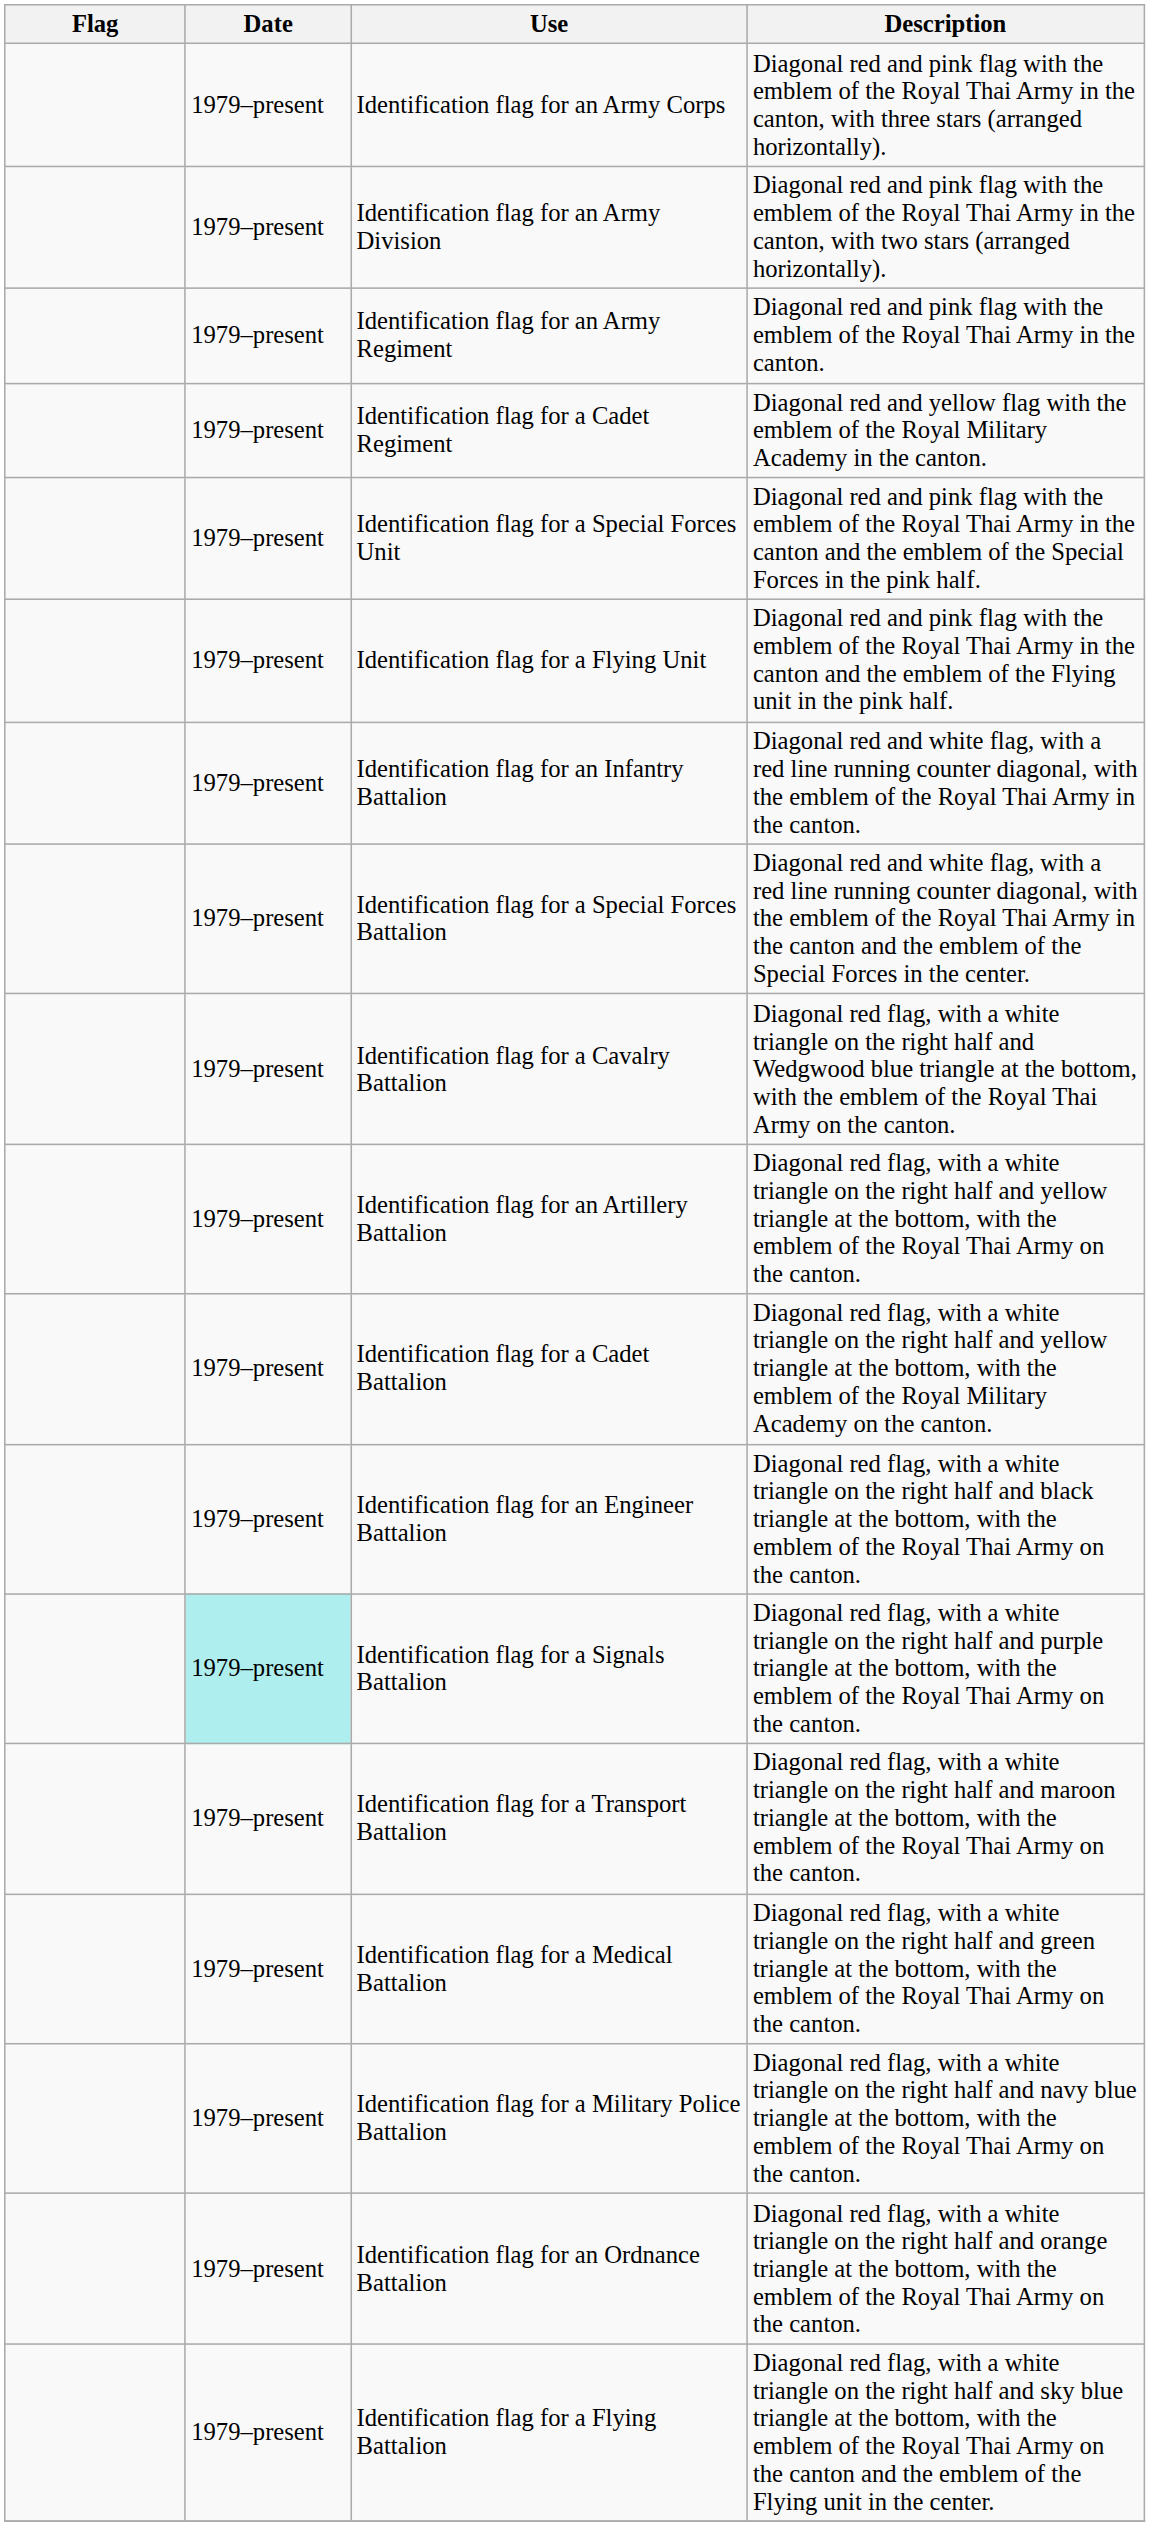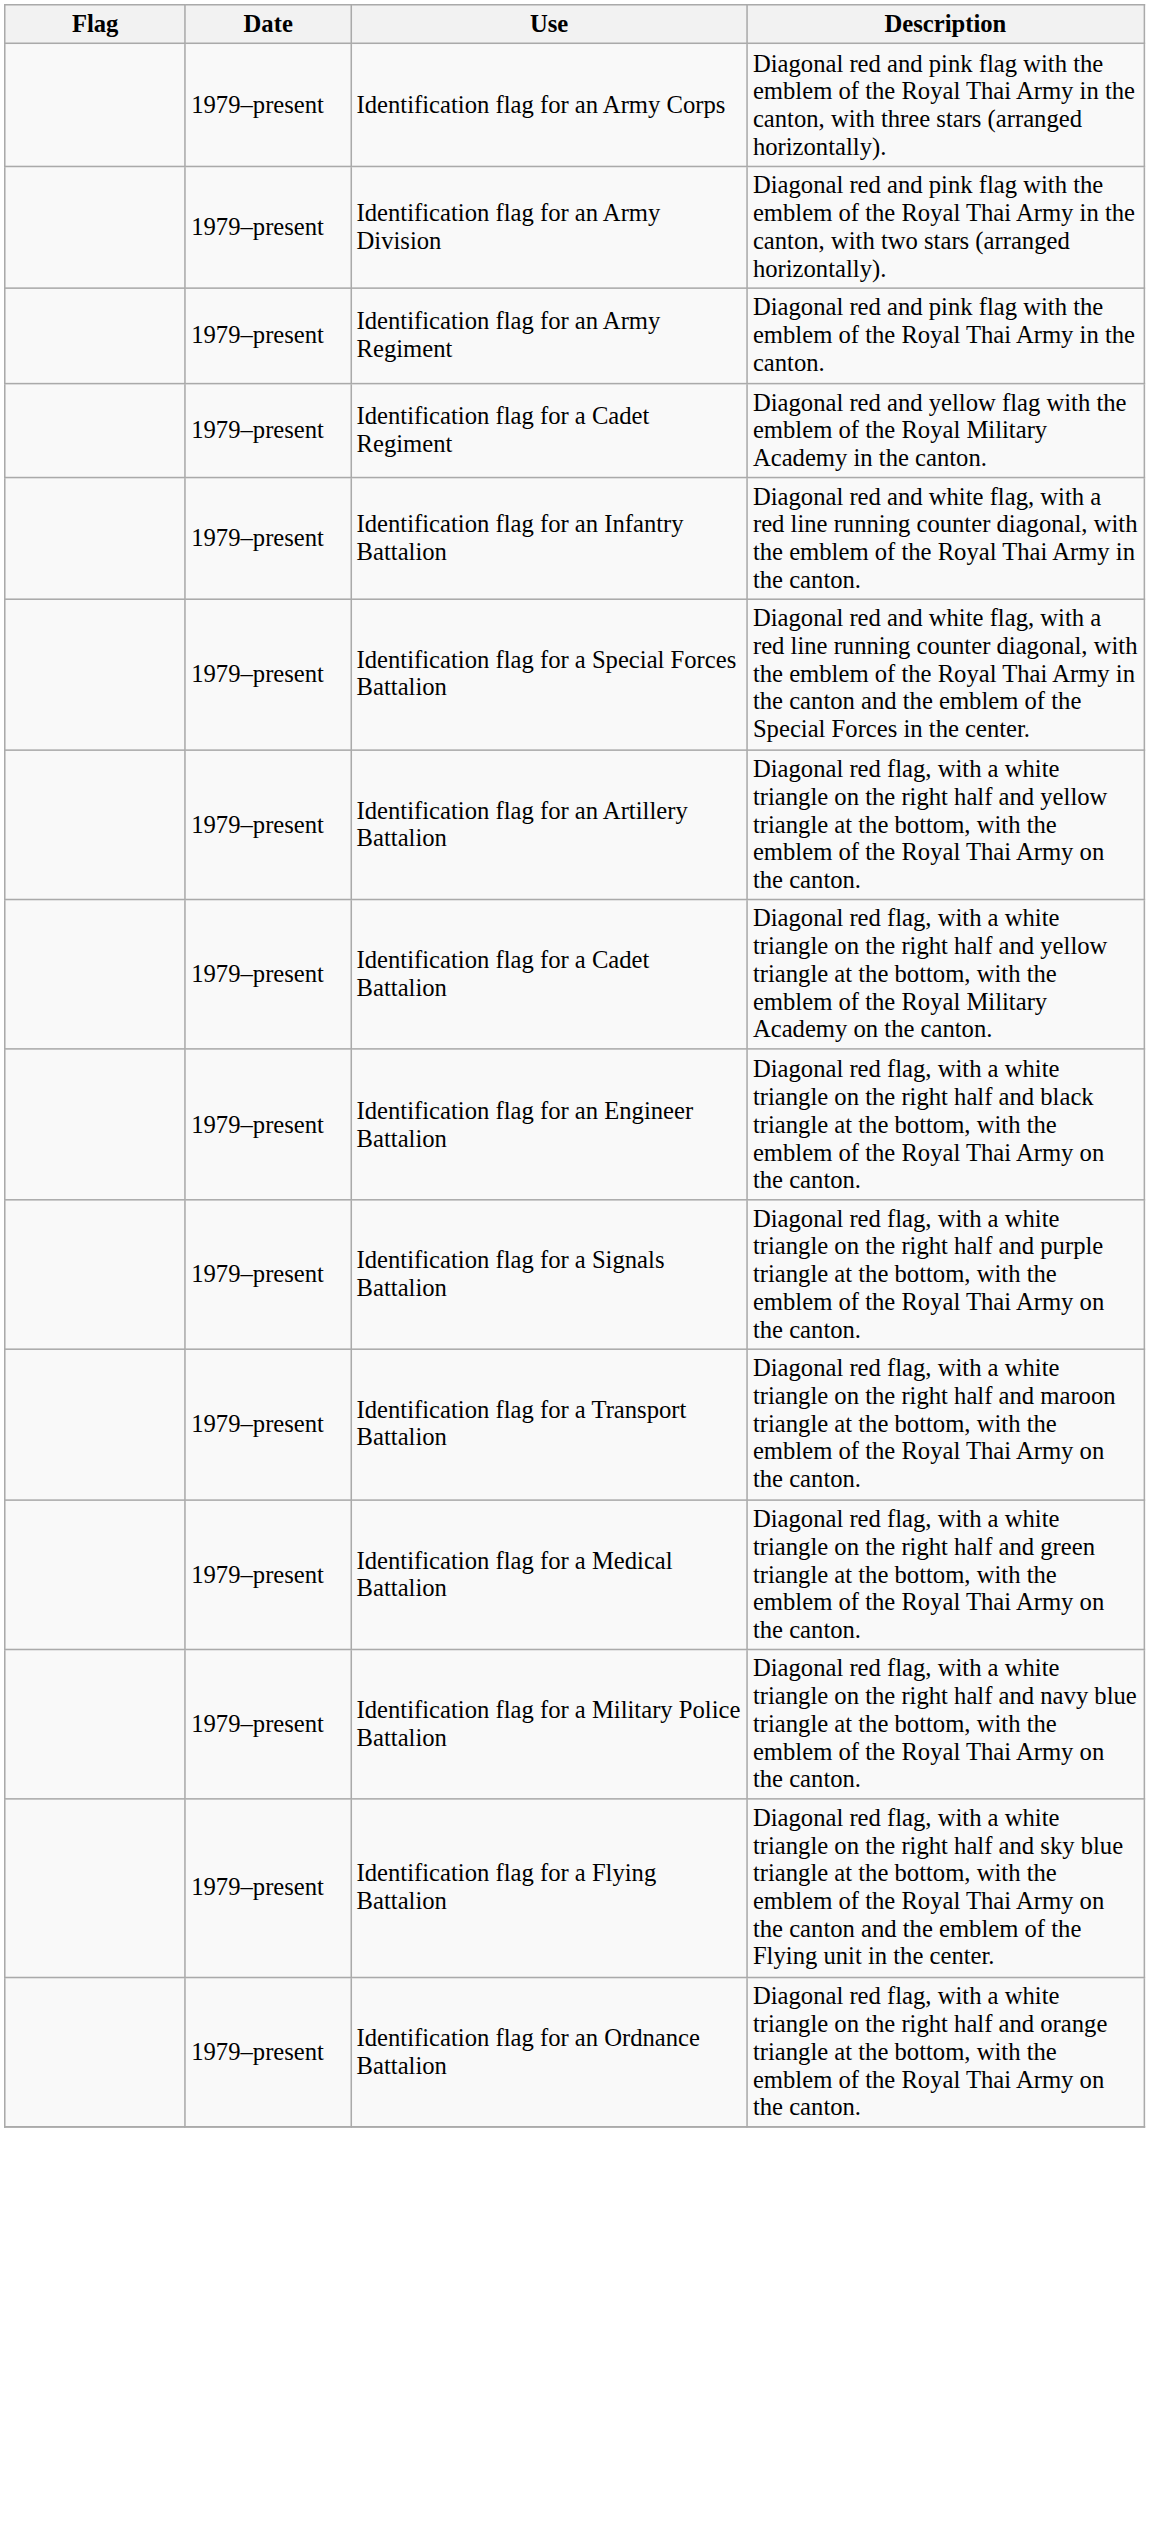- row: 1979–present | Identification flag for a Special Forces Unit | Diagonal red and pink flag with the emblem of the Royal Thai Army in the canton and the emblem of the Special Forces in the pink half.
- row: 1979–present | Identification flag for a Flying Unit | Diagonal red and pink flag with the emblem of the Royal Thai Army in the canton and the emblem of the Flying unit in the pink half.
- row: 1979–present | Identification flag for a Cavalry Battalion | Diagonal red flag, with a white triangle on the right half and Wedgwood blue triangle at the bottom, with the emblem of the Royal Thai Army on the canton.
Identification flag for a Signals Battalion | Date: paleturquoise background -> no background
rows swapped: Identification flag for an Ordnance Battalion <-> Identification flag for a Flying Battalion
